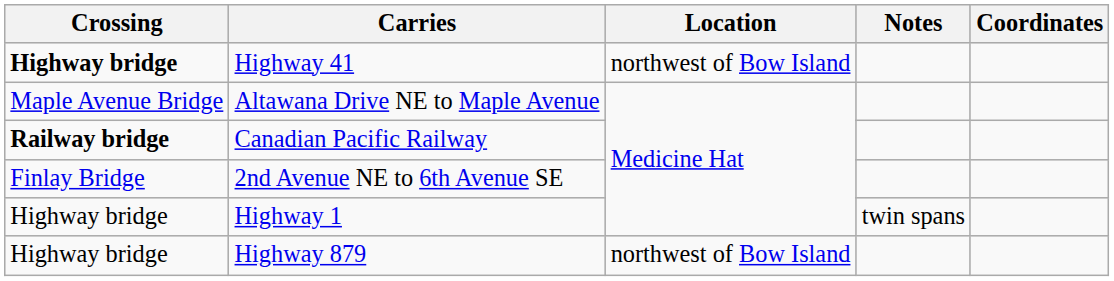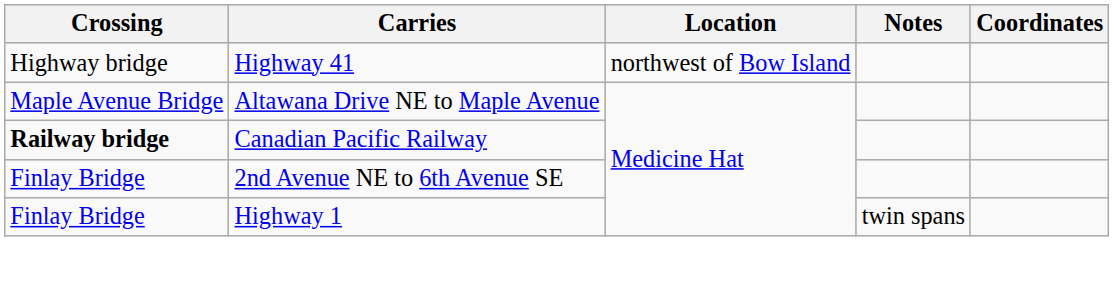Highway 41 | Crossing: bold -> normal
Highway 1 | Crossing: Highway bridge -> Finlay Bridge
- row: Highway bridge | Highway 879 | northwest of Bow Island
